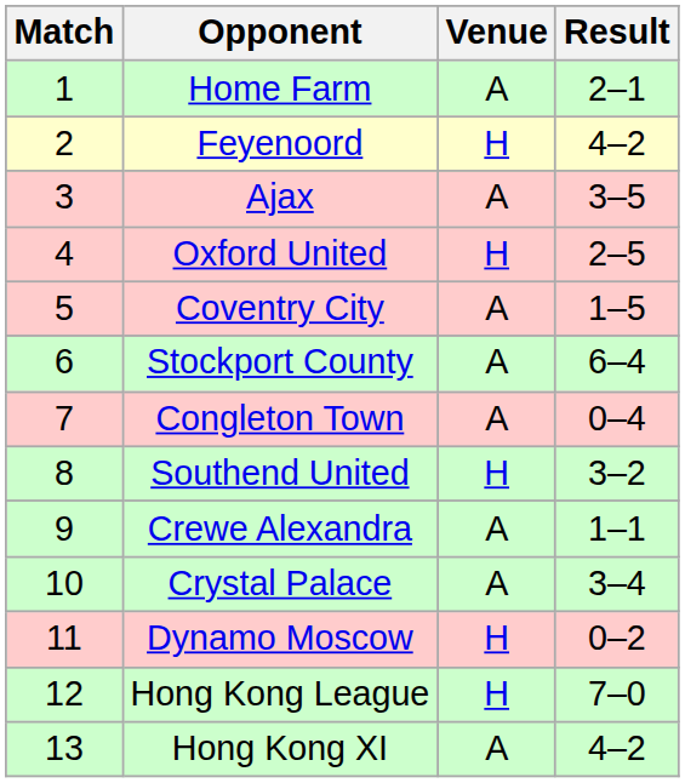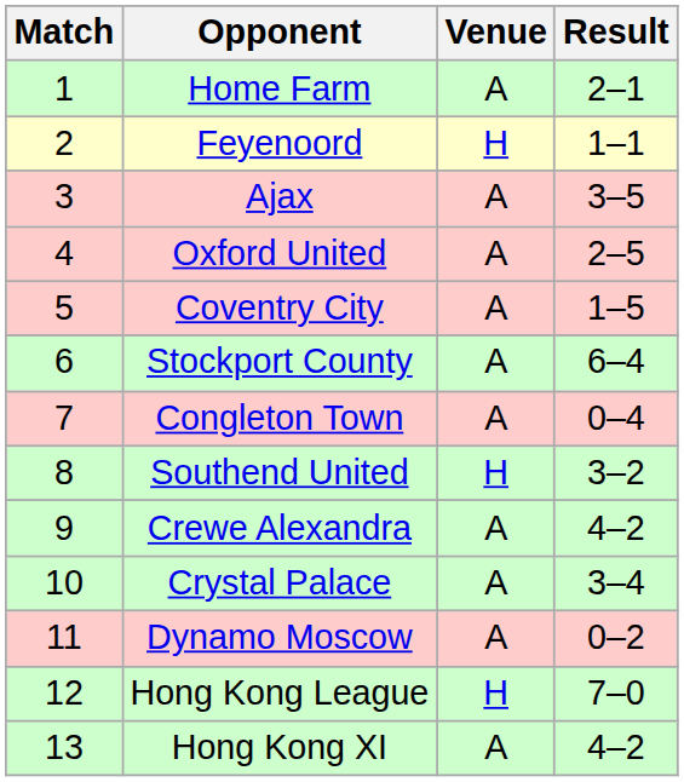Feyenoord | Result: 4–2 -> 1–1
Oxford United | Venue: H -> A
Crewe Alexandra | Result: 1–1 -> 4–2
Dynamo Moscow | Venue: H -> A
